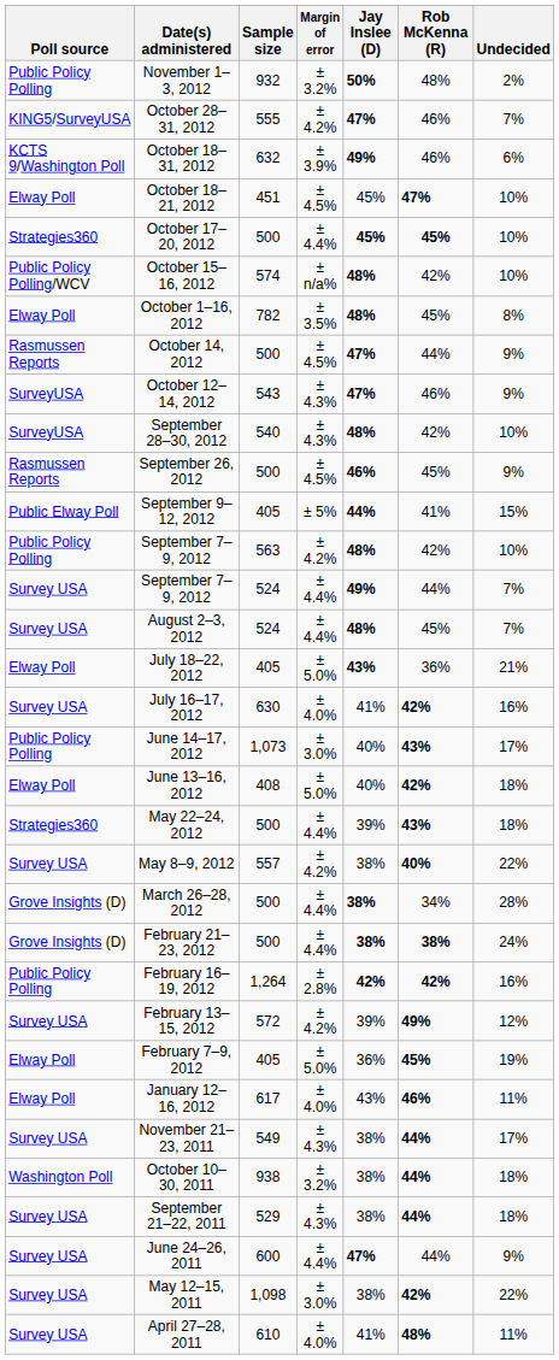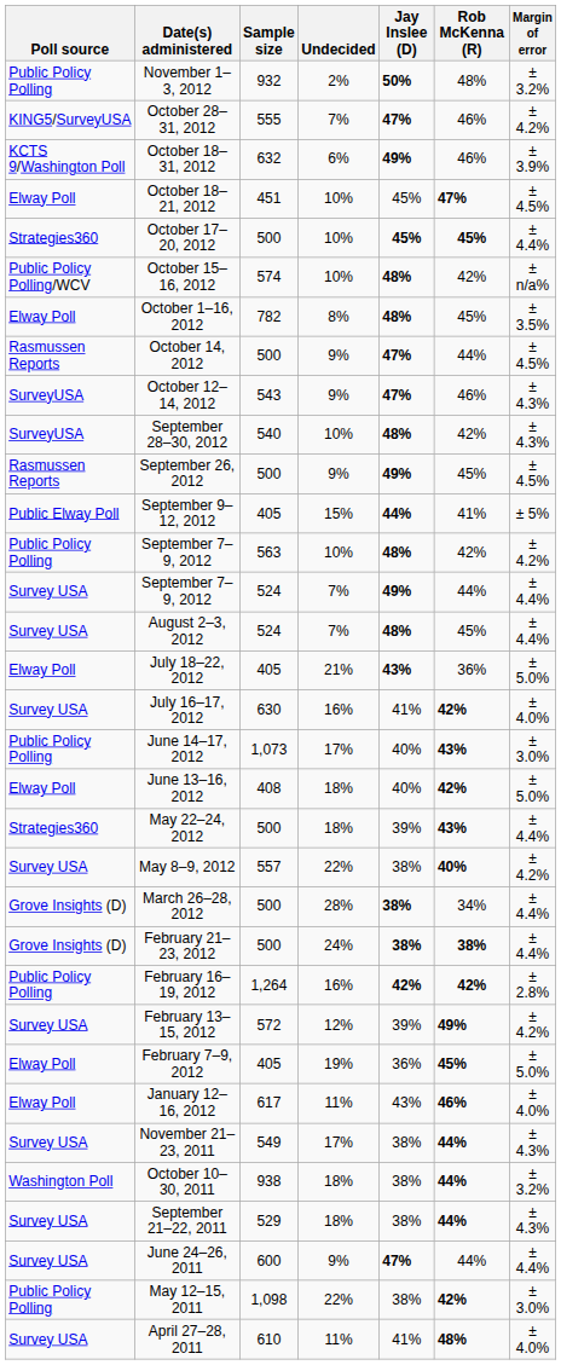columns swapped: Margin of error <-> Undecided
September 26, 2012 | Jay Inslee (D): 46% -> 49%
May 12–15, 2011 | Poll source: Survey USA -> Public Policy Polling
